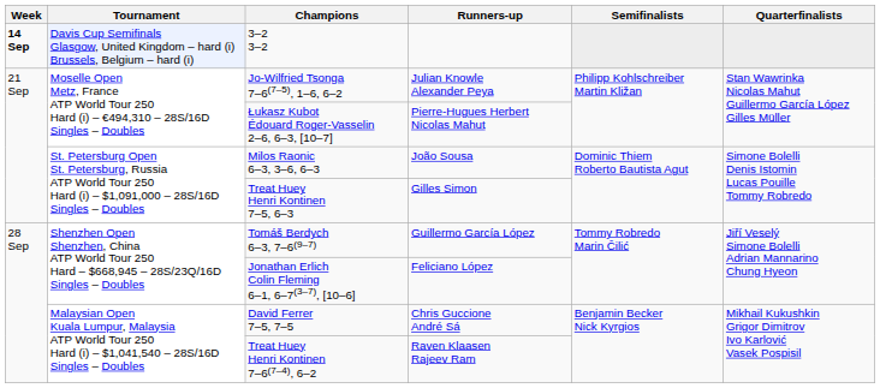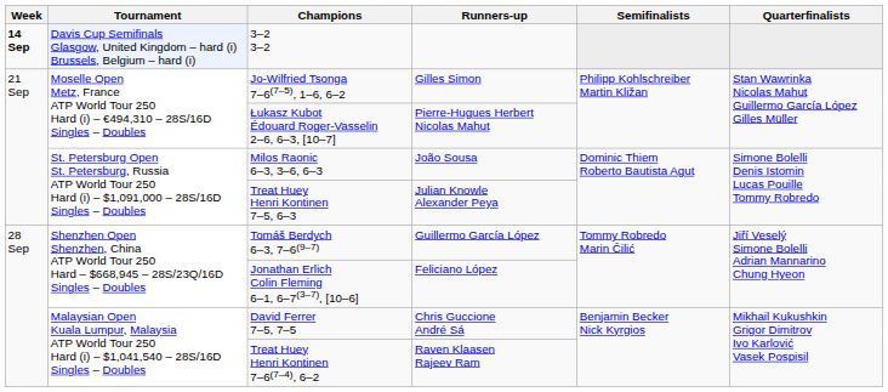Jo-Wilfried Tsonga 7–6(7–5), 1–6, 6–2 | Runners-up: Julian Knowle Alexander Peya -> Gilles Simon
Treat Huey Henri Kontinen 7–5, 6–3 | Runners-up: Gilles Simon -> Julian Knowle Alexander Peya
